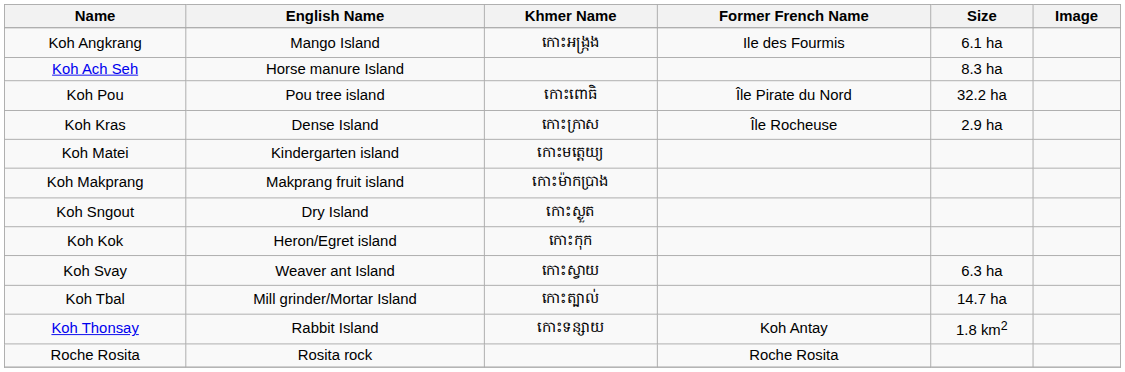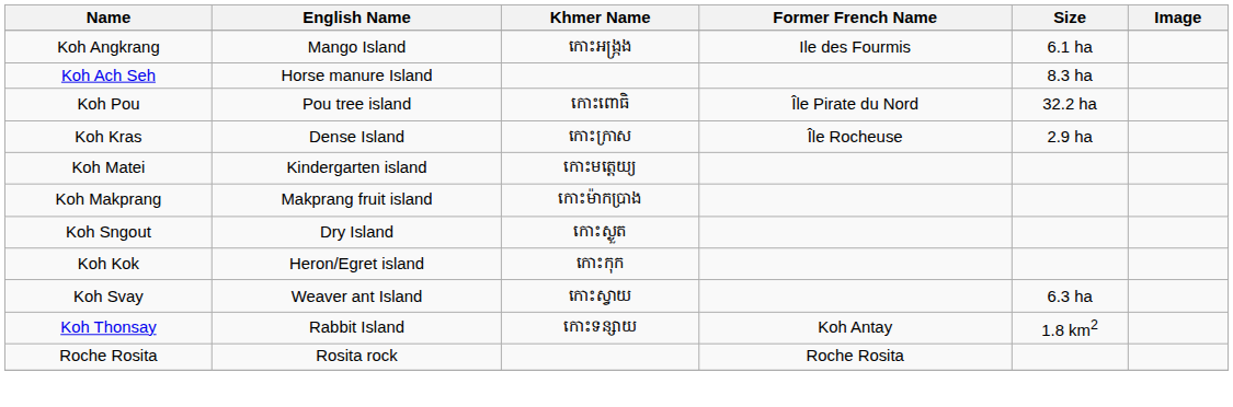- row: Koh Tbal | Mill grinder/Mortar Island | កោះត្បាល់ | 14.7 ha
